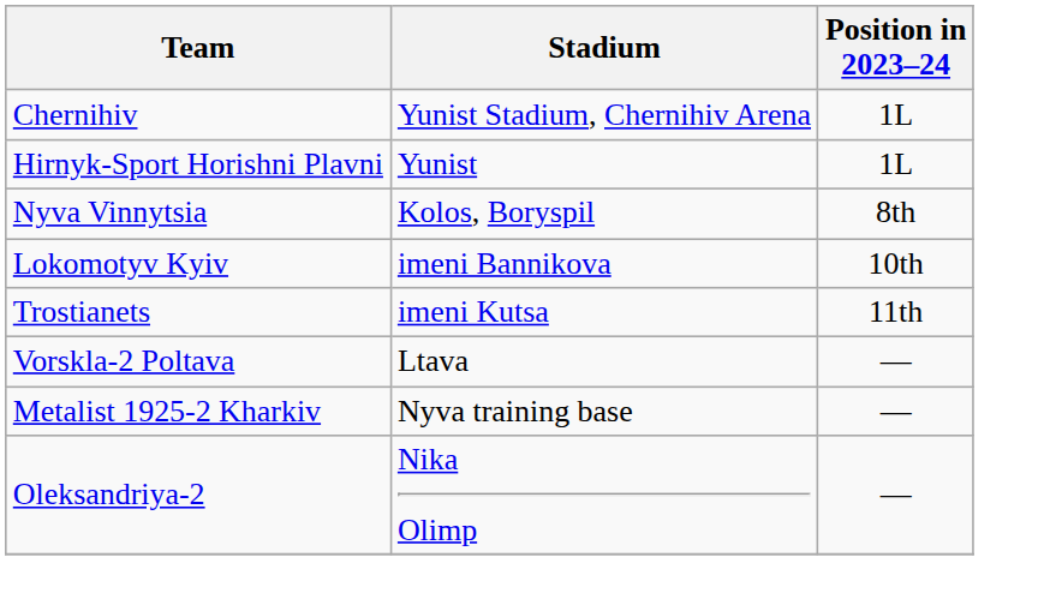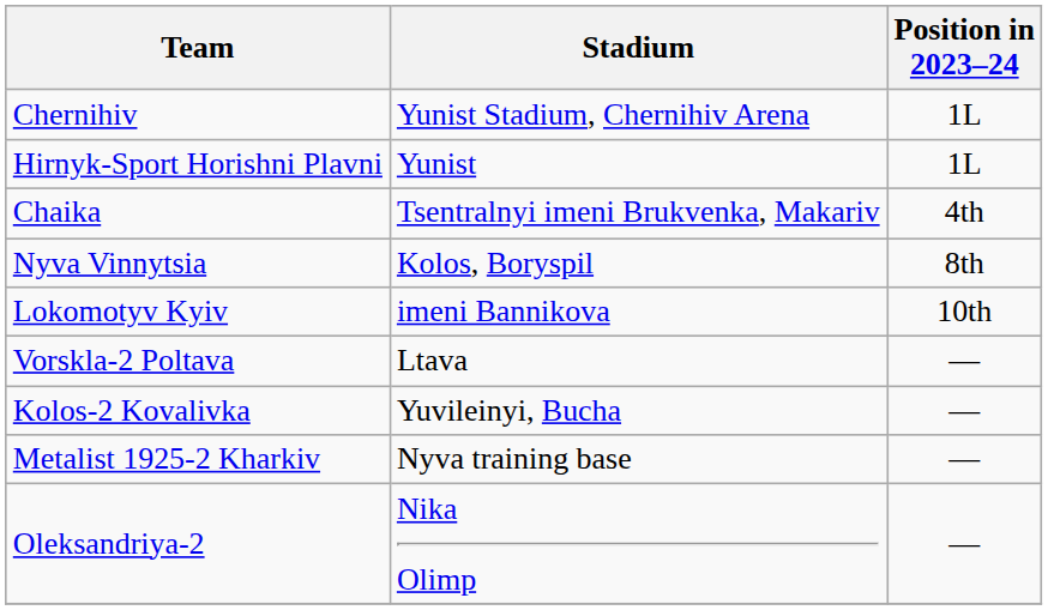+ row: Chaika | Tsentralnyi imeni Brukvenka, Makariv | 4th
- row: Trostianets | imeni Kutsa | 11th
+ row: Kolos-2 Kovalivka | Yuvileinyi, Bucha | —
